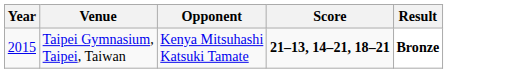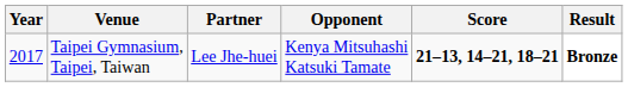+ column: Partner | Lee Jhe-huei
Taipei Gymnasium, Taipei, Taiwan | Year: 2015 -> 2017
